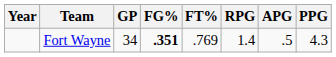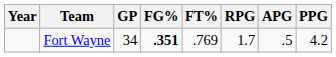Fort Wayne | RPG: 1.4 -> 1.7
Fort Wayne | PPG: 4.3 -> 4.2
